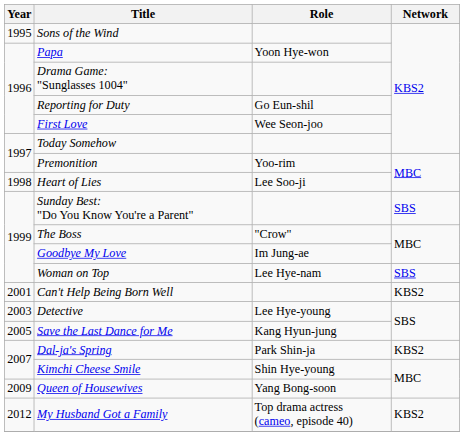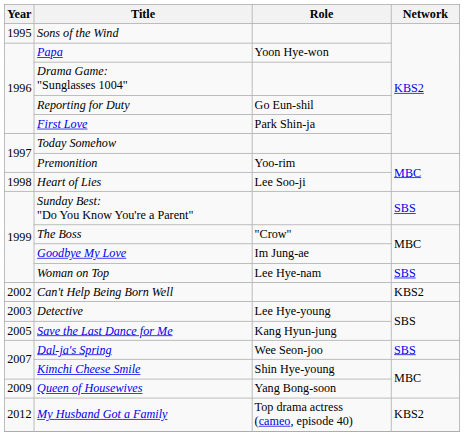First Love | Role: Wee Seon-joo -> Park Shin-ja
Can't Help Being Born Well | Year: 2001 -> 2002
Dal-ja's Spring | Role: Park Shin-ja -> Wee Seon-joo
Dal-ja's Spring | Network: KBS2 -> SBS
